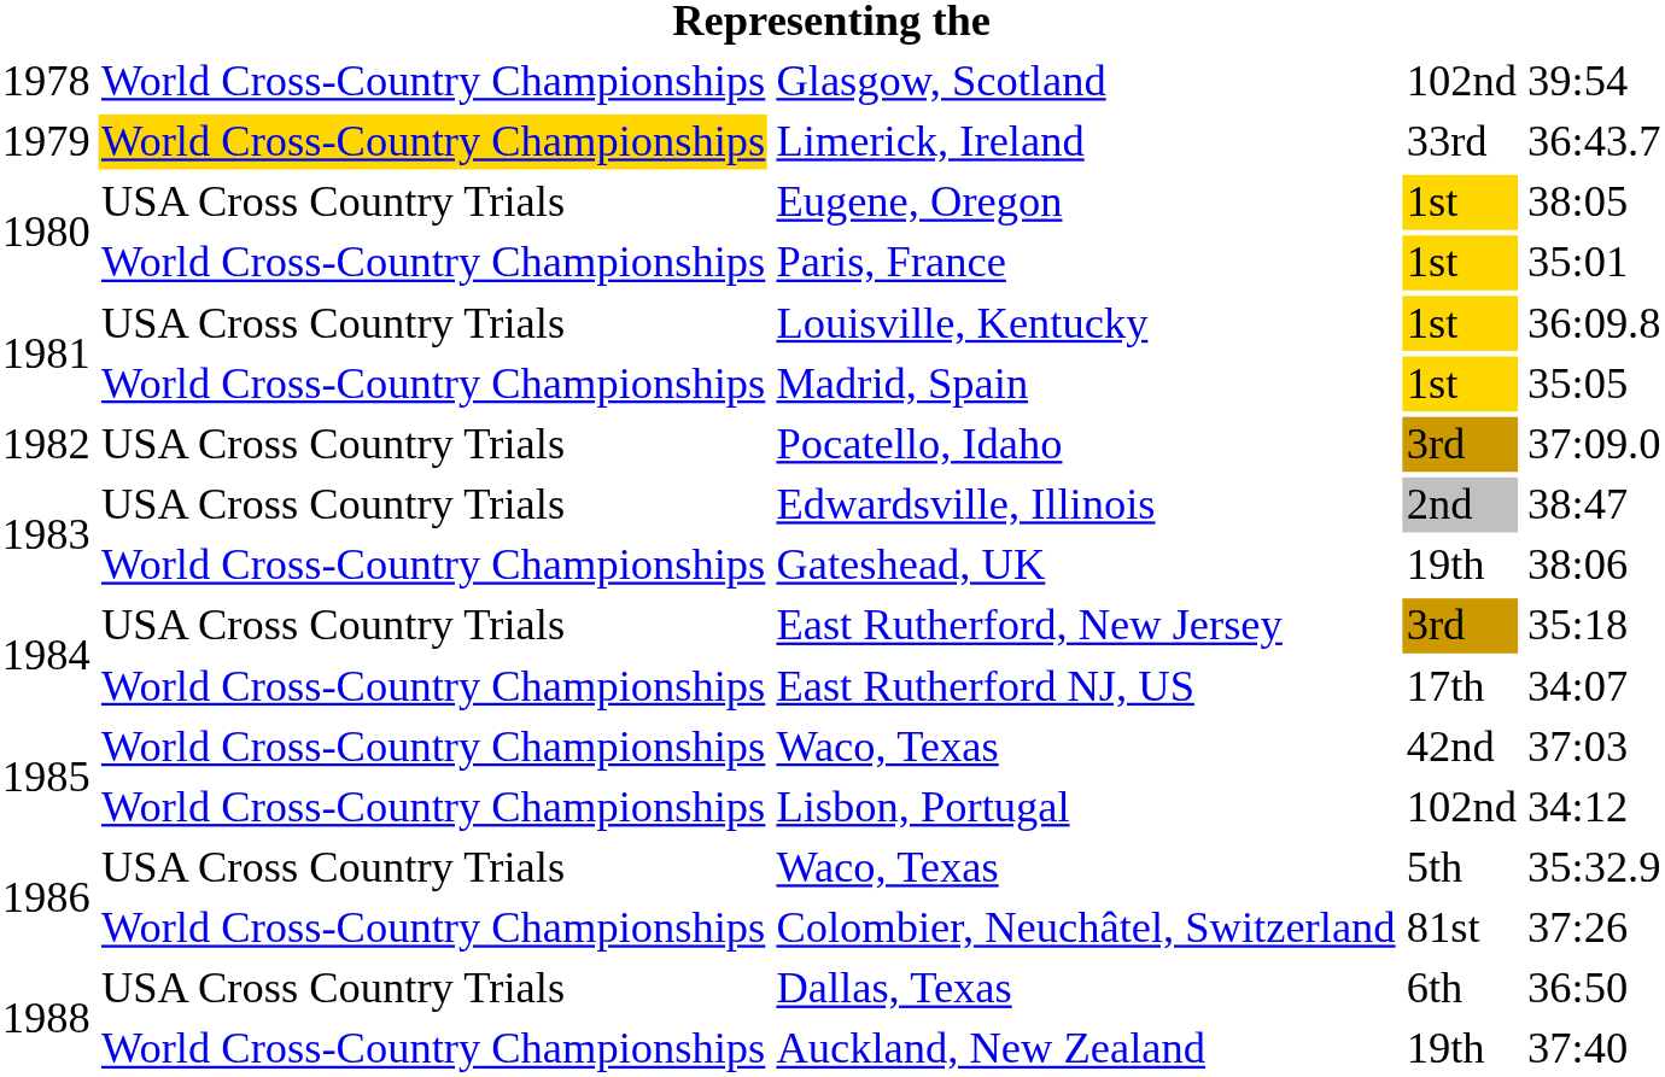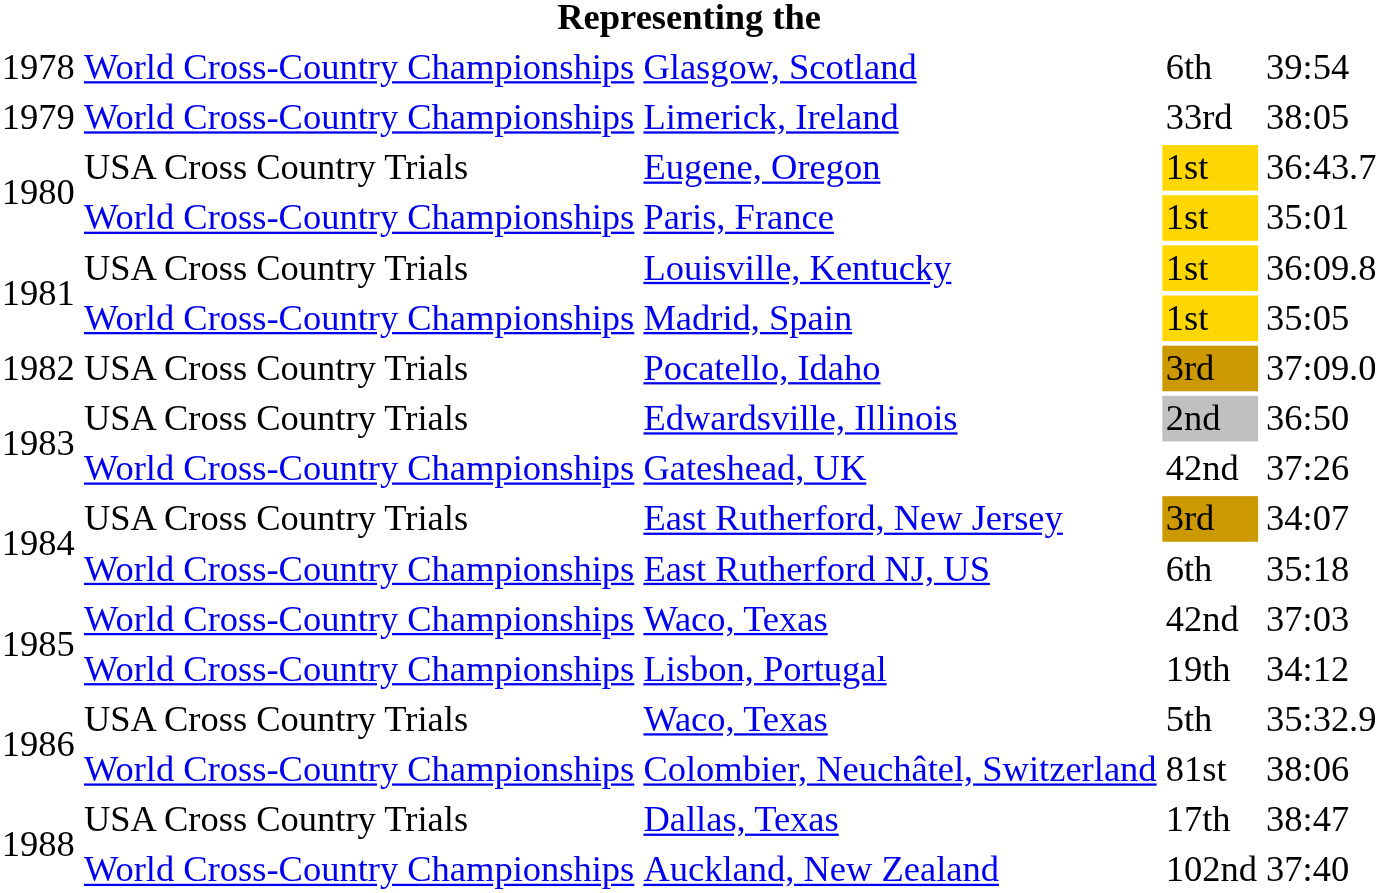Glasgow, Scotland | column 4: 102nd -> 6th
Limerick, Ireland | column 2: gold background -> no background
Limerick, Ireland | column 5: 36:43.7 -> 38:05
Eugene, Oregon | column 5: 38:05 -> 36:43.7
Edwardsville, Illinois | column 5: 38:47 -> 36:50
Gateshead, UK | column 4: 19th -> 42nd
Gateshead, UK | column 5: 38:06 -> 37:26
East Rutherford, New Jersey | column 5: 35:18 -> 34:07
East Rutherford NJ, US | column 4: 17th -> 6th
East Rutherford NJ, US | column 5: 34:07 -> 35:18
Lisbon, Portugal | column 4: 102nd -> 19th
Colombier, Neuchâtel, Switzerland | column 5: 37:26 -> 38:06
Dallas, Texas | column 4: 6th -> 17th
Dallas, Texas | column 5: 36:50 -> 38:47
Auckland, New Zealand | column 4: 19th -> 102nd
